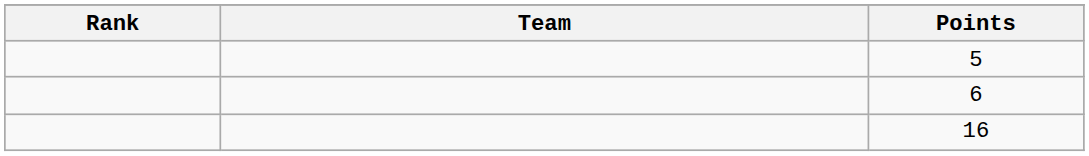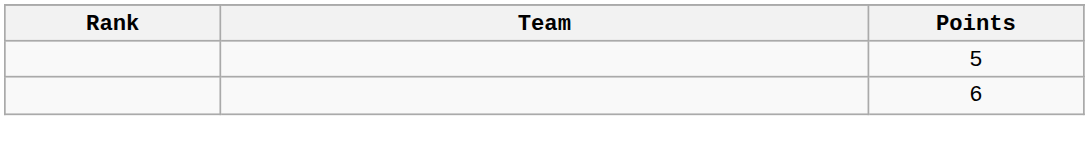- row: 16
